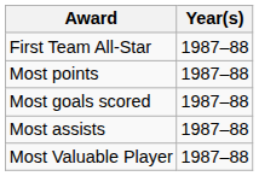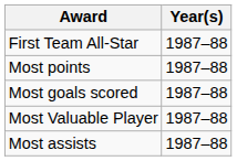rows swapped: Most assists <-> Most Valuable Player
